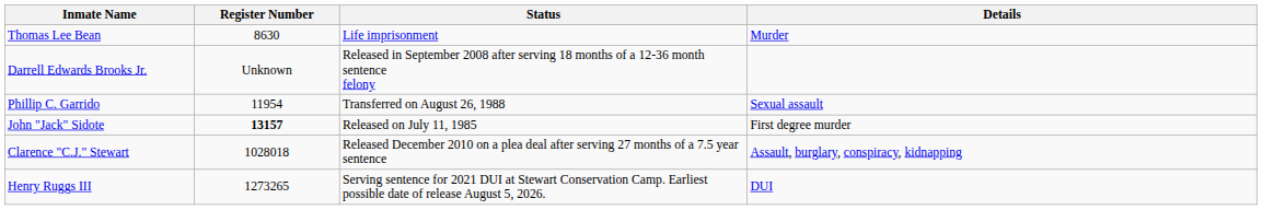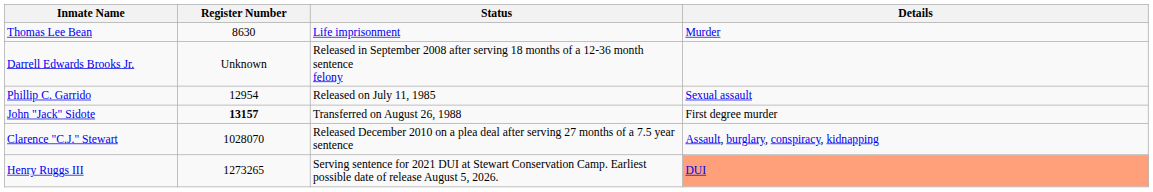Phillip C. Garrido | Register Number: 11954 -> 12954
Phillip C. Garrido | Status: Transferred on August 26, 1988 -> Released on July 11, 1985
John "Jack" Sidote | Status: Released on July 11, 1985 -> Transferred on August 26, 1988
Clarence "C.J." Stewart | Register Number: 1028018 -> 1028070
Henry Ruggs III | Details: no background -> lightsalmon background
